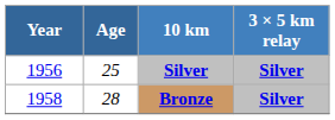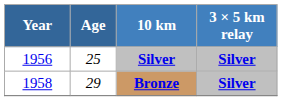Bronze | Age: 28 -> 29
